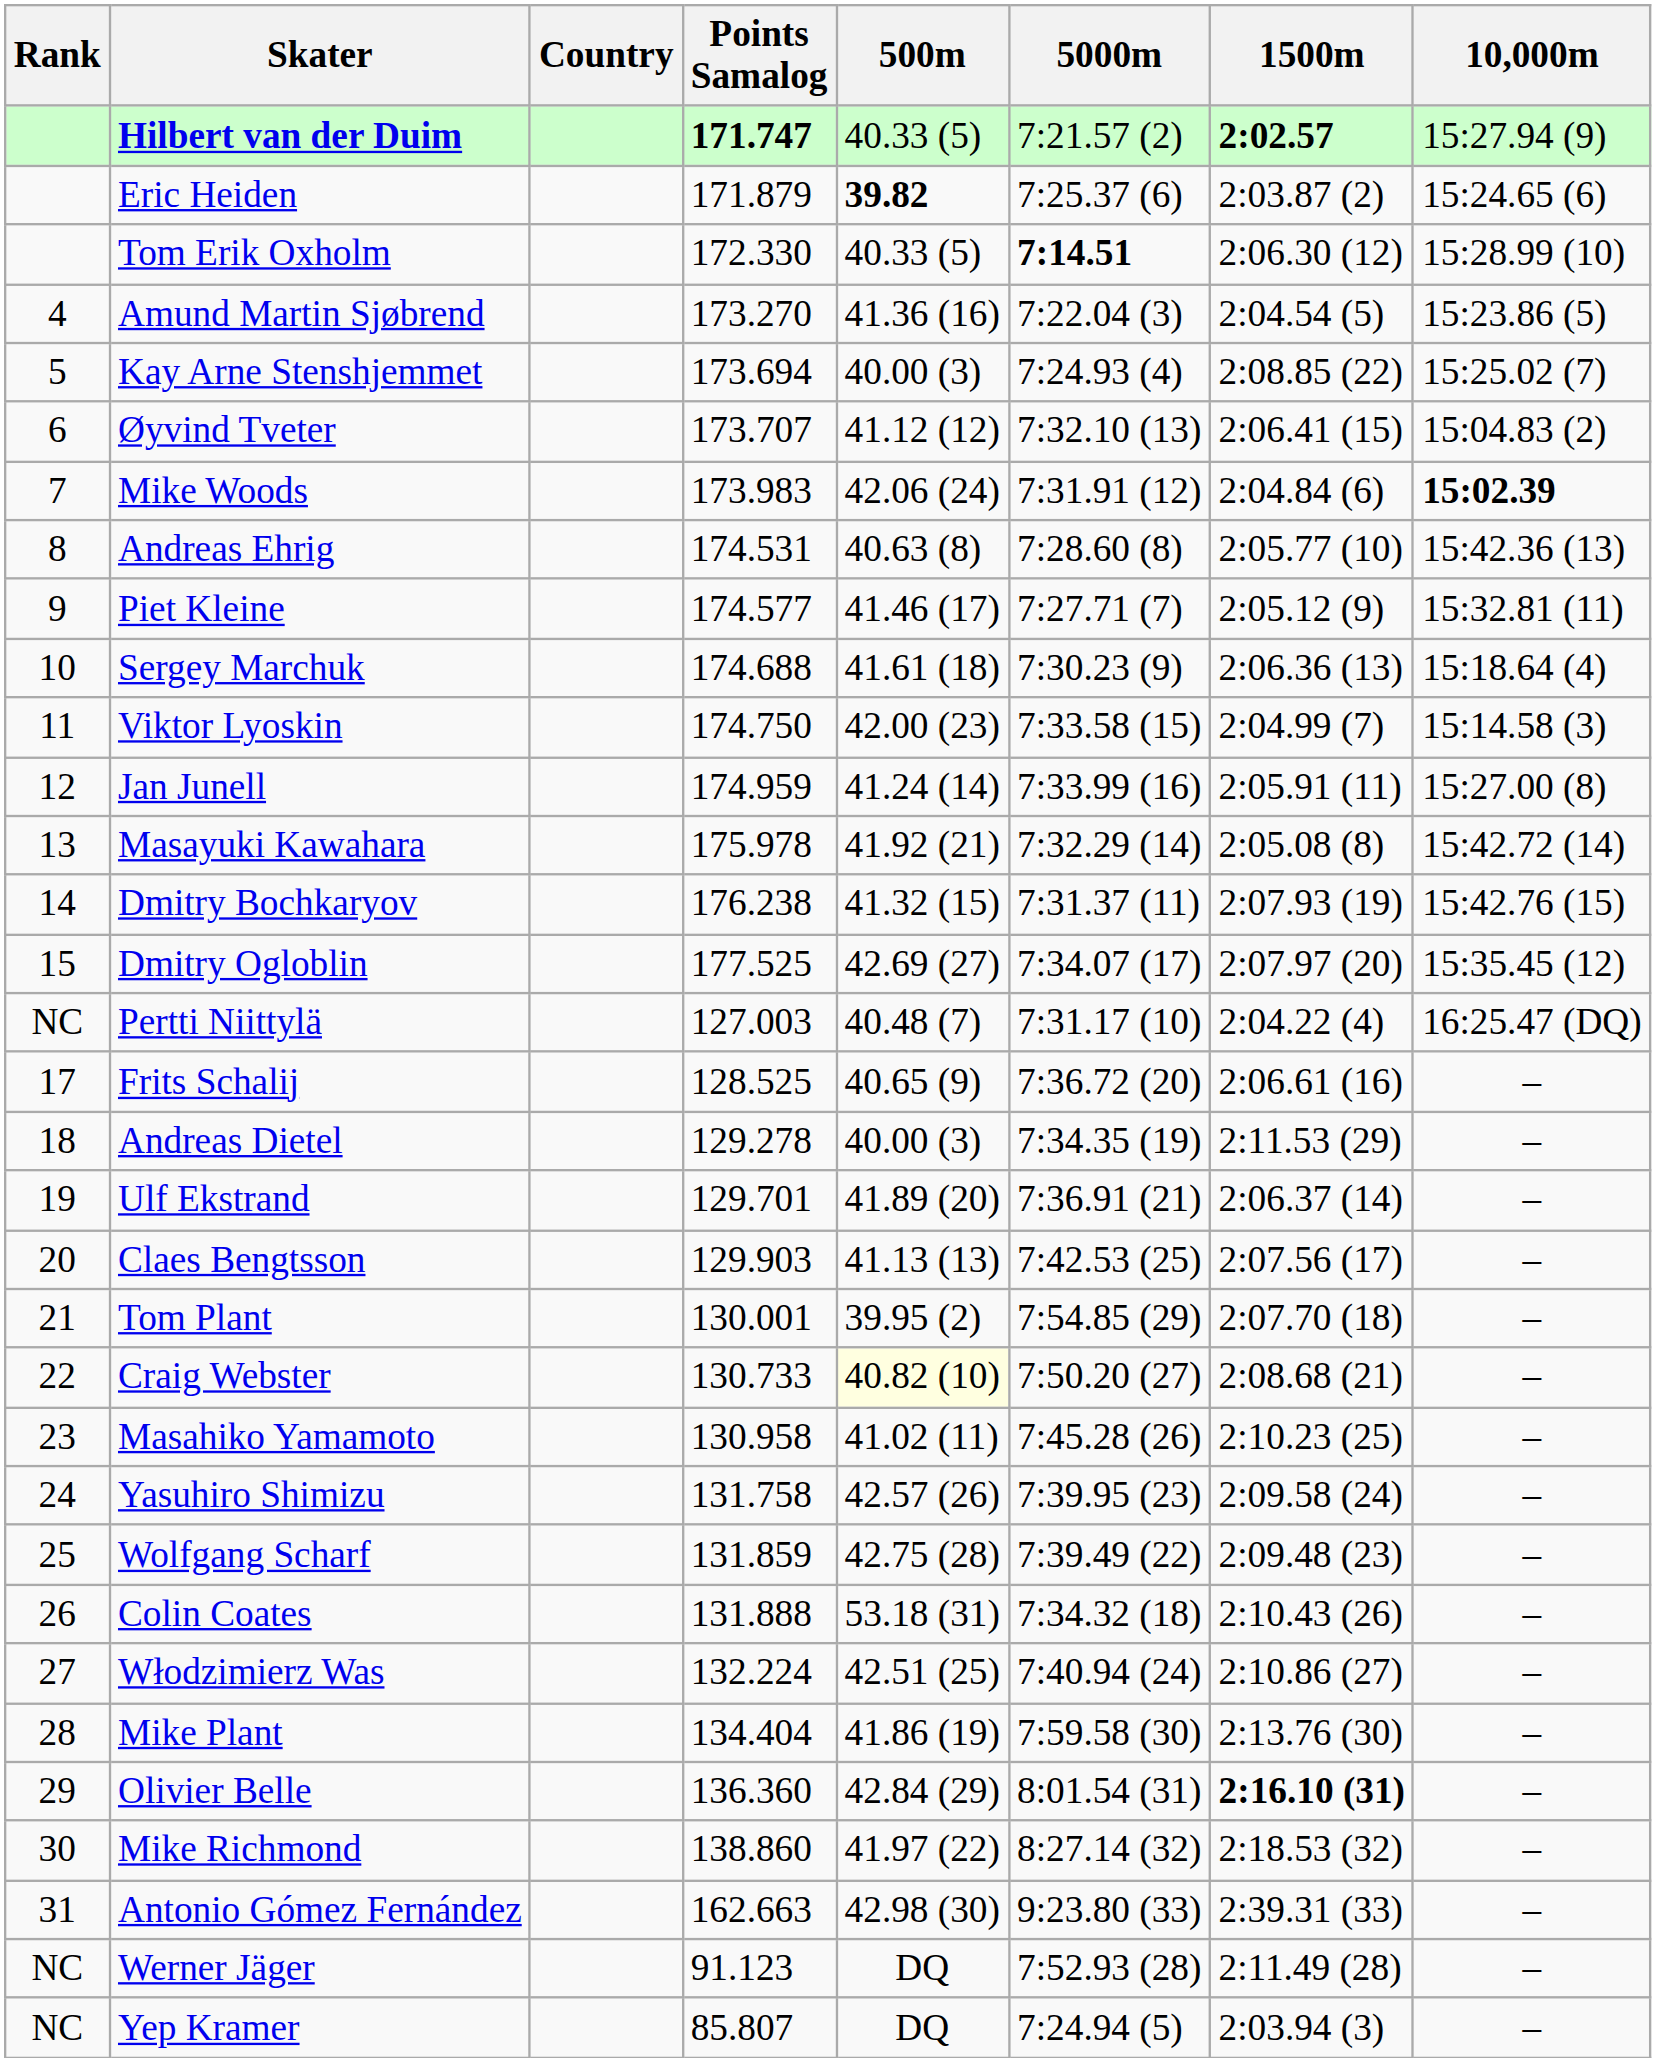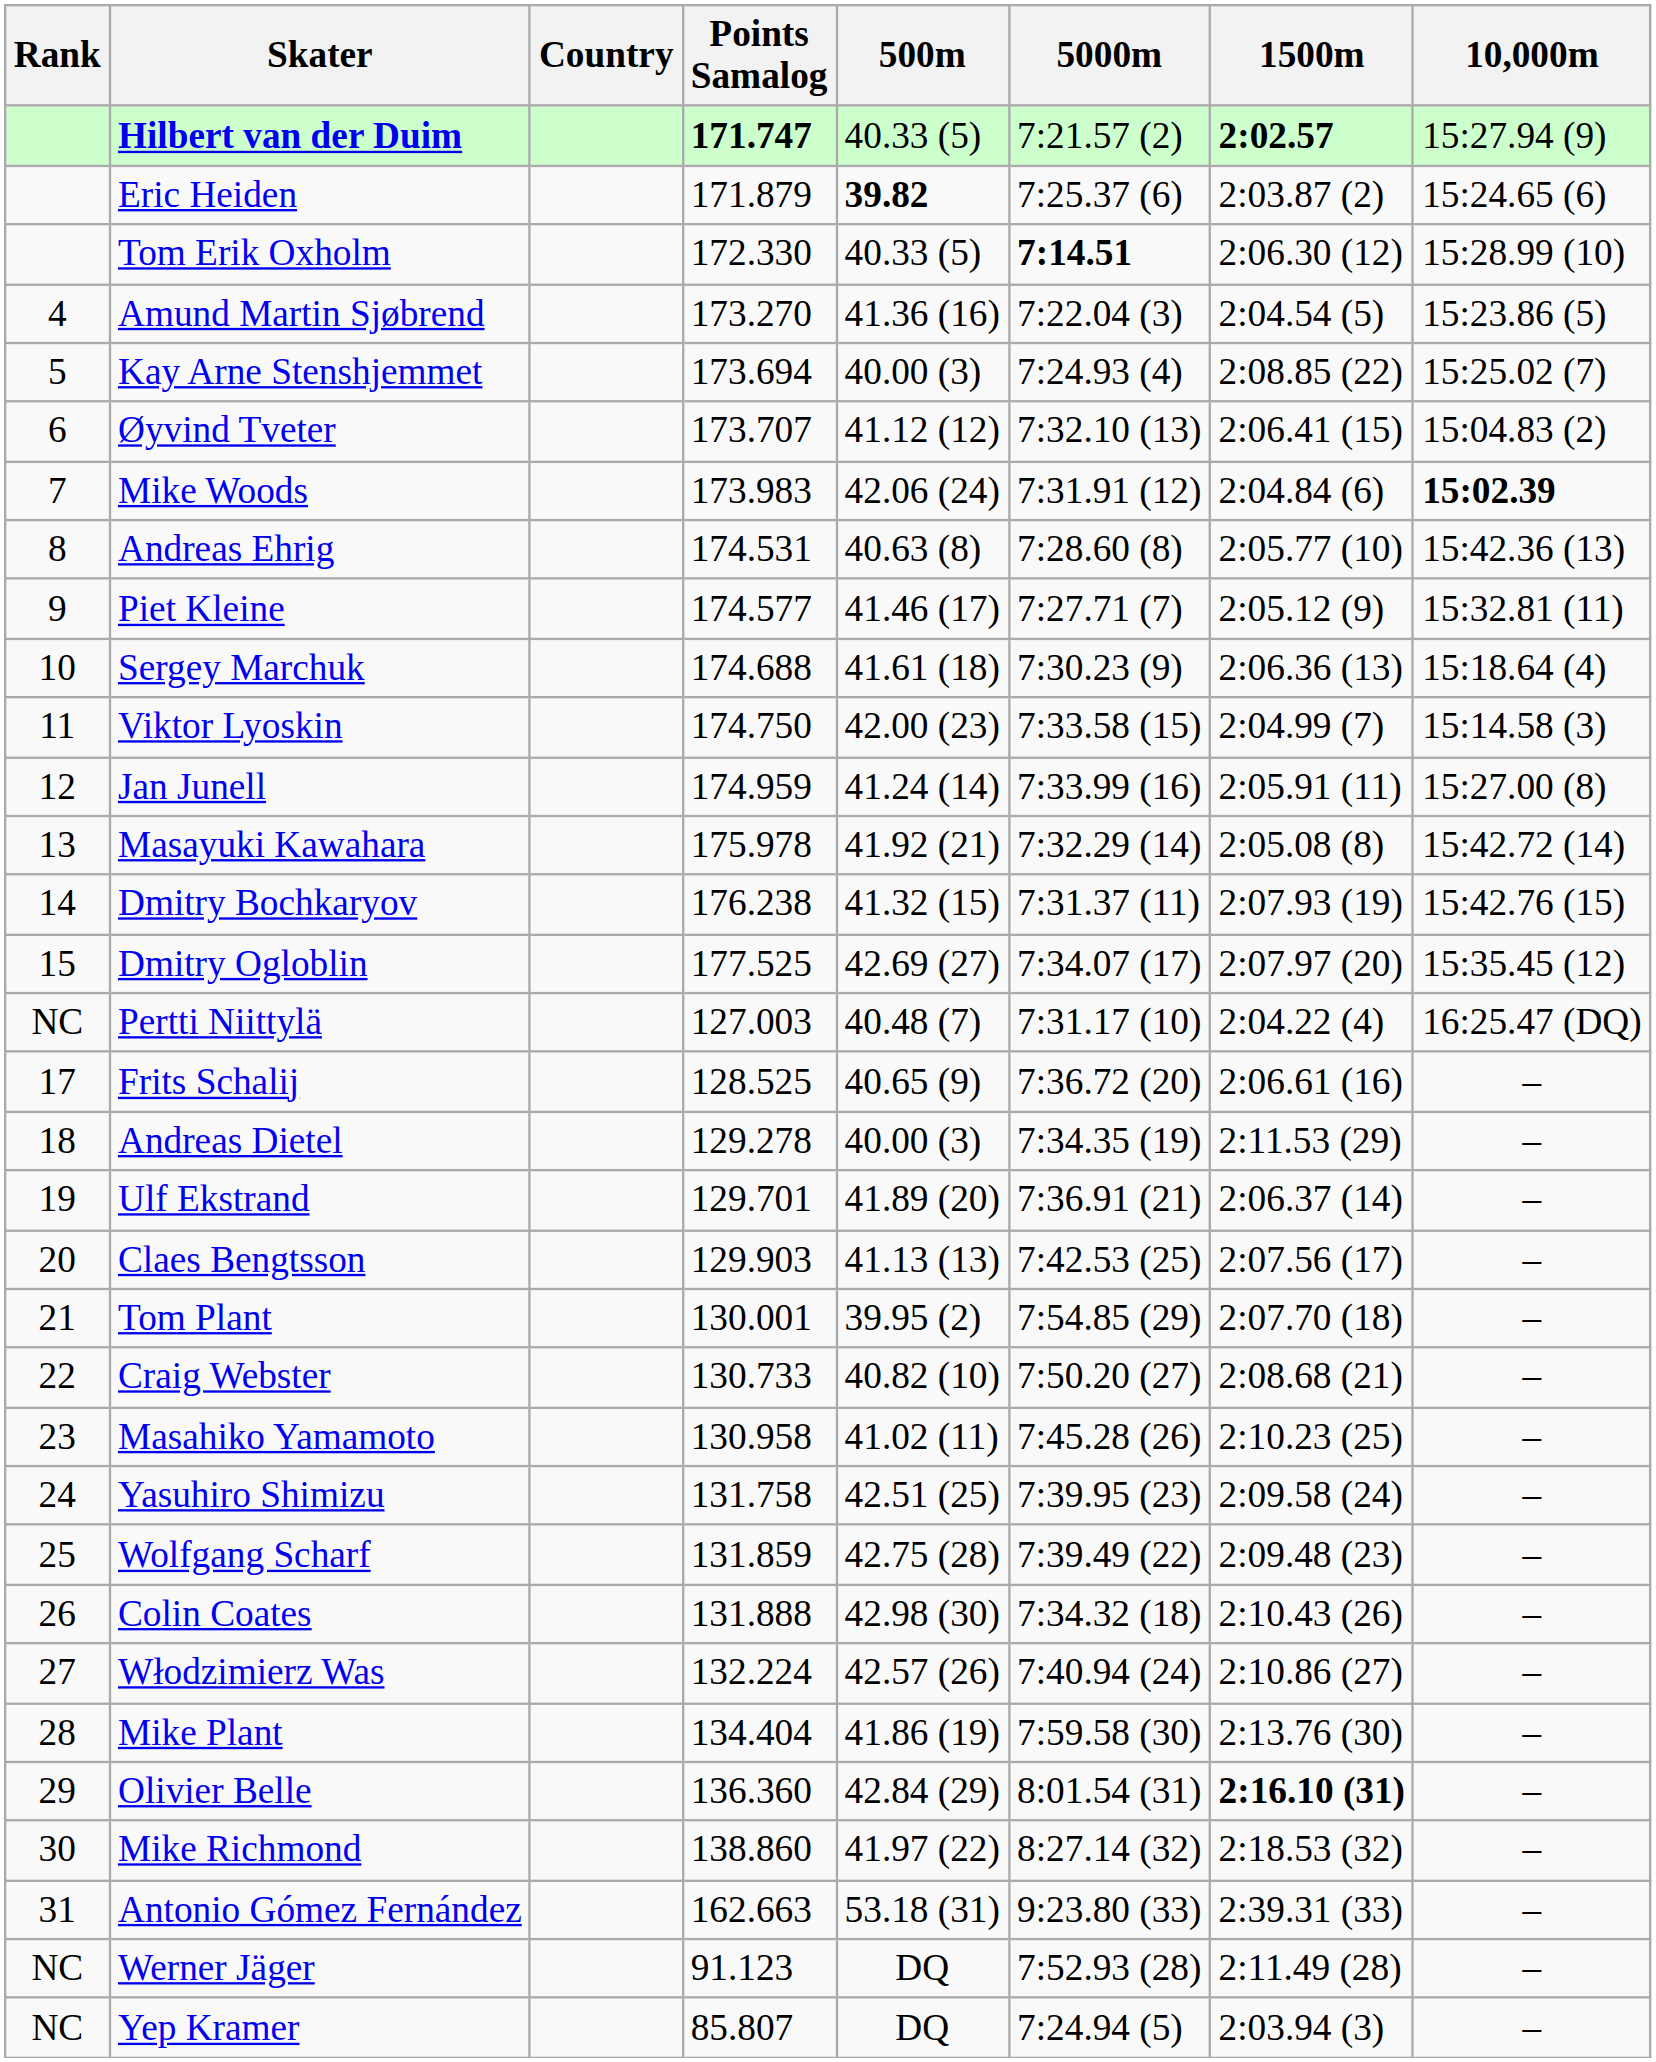Craig Webster | 500m: lightyellow background -> no background
Yasuhiro Shimizu | 500m: 42.57 (26) -> 42.51 (25)
Colin Coates | 500m: 53.18 (31) -> 42.98 (30)
Włodzimierz Was | 500m: 42.51 (25) -> 42.57 (26)
Antonio Gómez Fernández | 500m: 42.98 (30) -> 53.18 (31)
